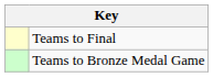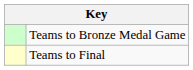rows swapped: Teams to Final <-> Teams to Bronze Medal Game
